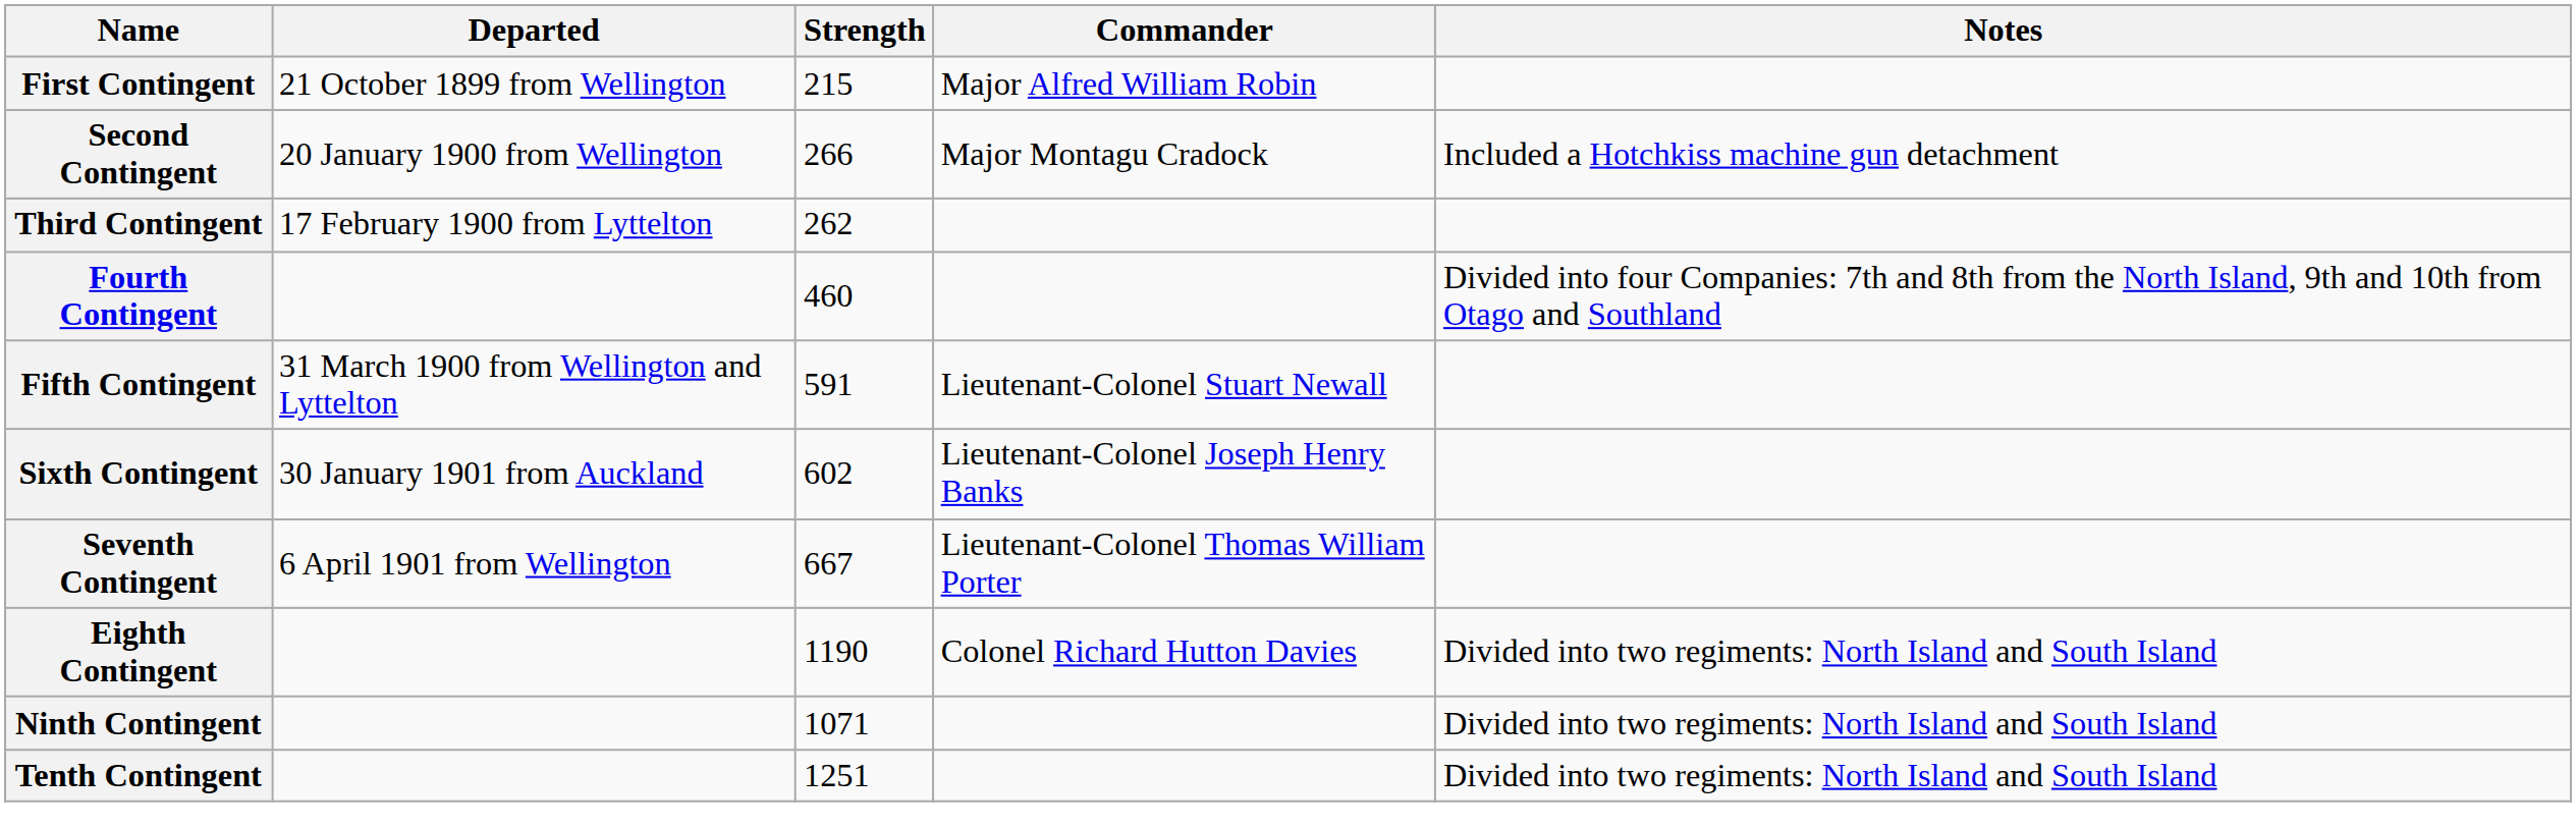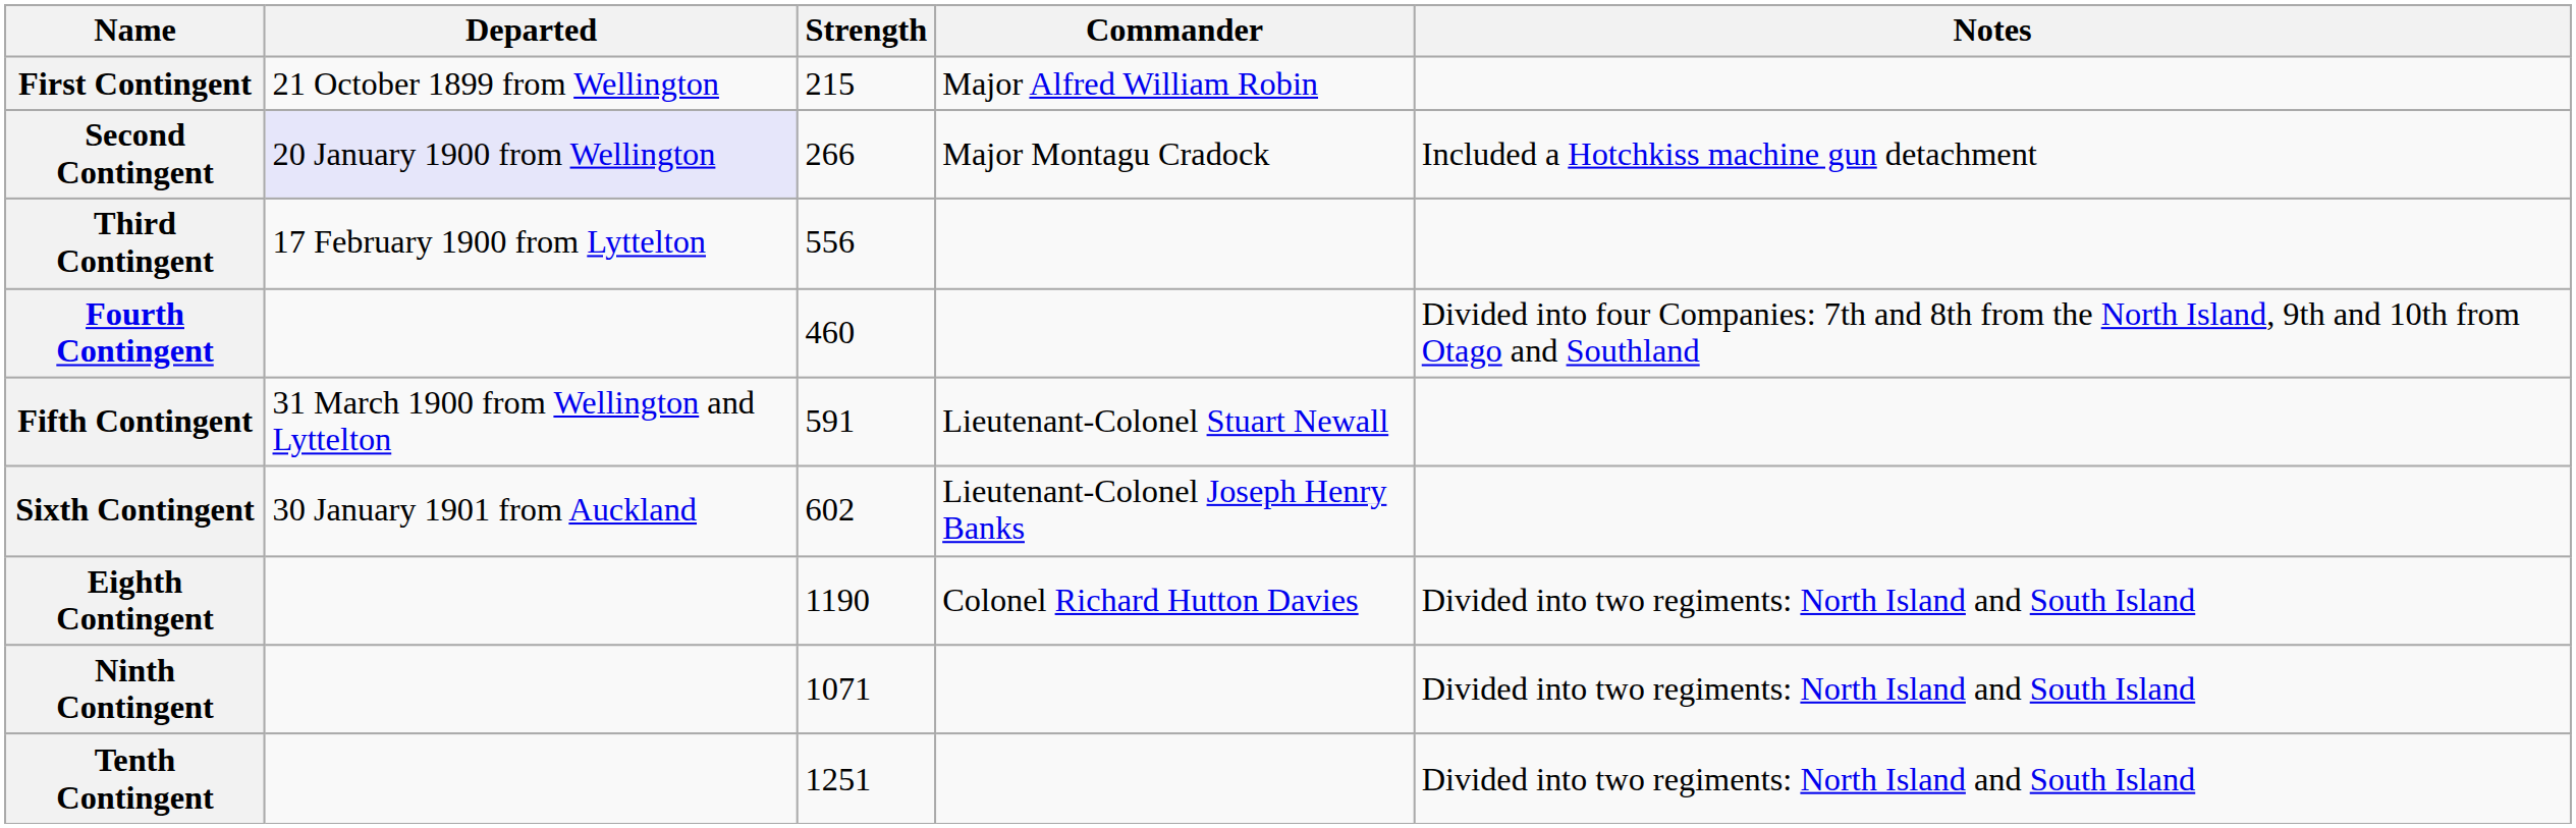Second Contingent | Departed: no background -> lavender background
Third Contingent | Strength: 262 -> 556
- row: Seventh Contingent | 6 April 1901 from Wellington | 667 | Lieutenant-Colonel Thomas William Porter
